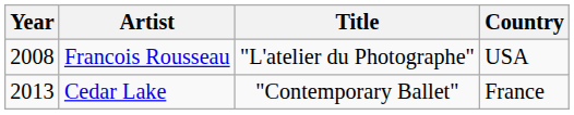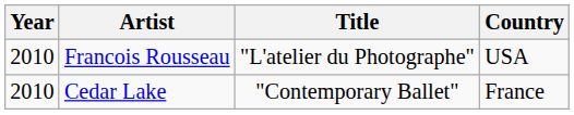Francois Rousseau | Year: 2008 -> 2010
Cedar Lake | Year: 2013 -> 2010
